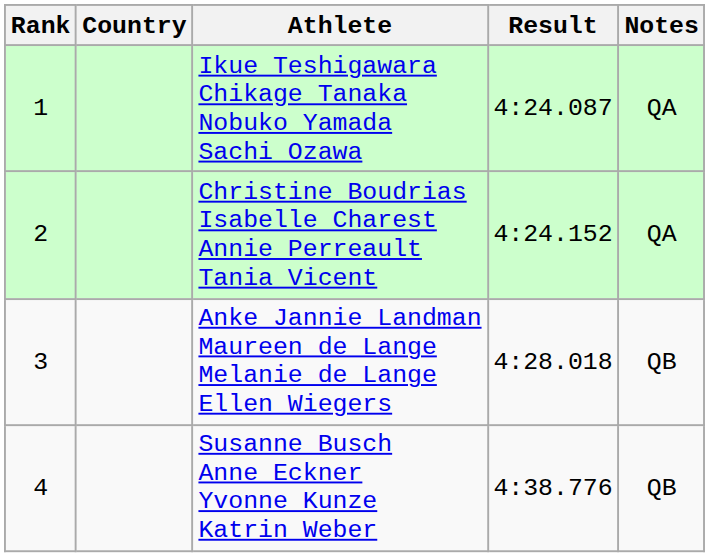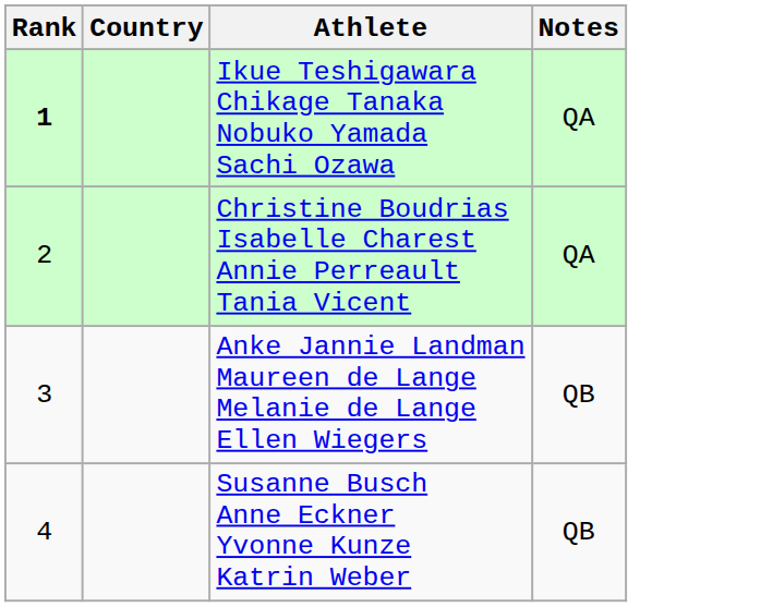- column: Result | 4:24.087 | 4:24.152 | 4:28.018 | 4:38.776
Ikue Teshigawara Chikage Tanaka Nobuko Yamada Sachi Ozawa | Rank: normal -> bold
